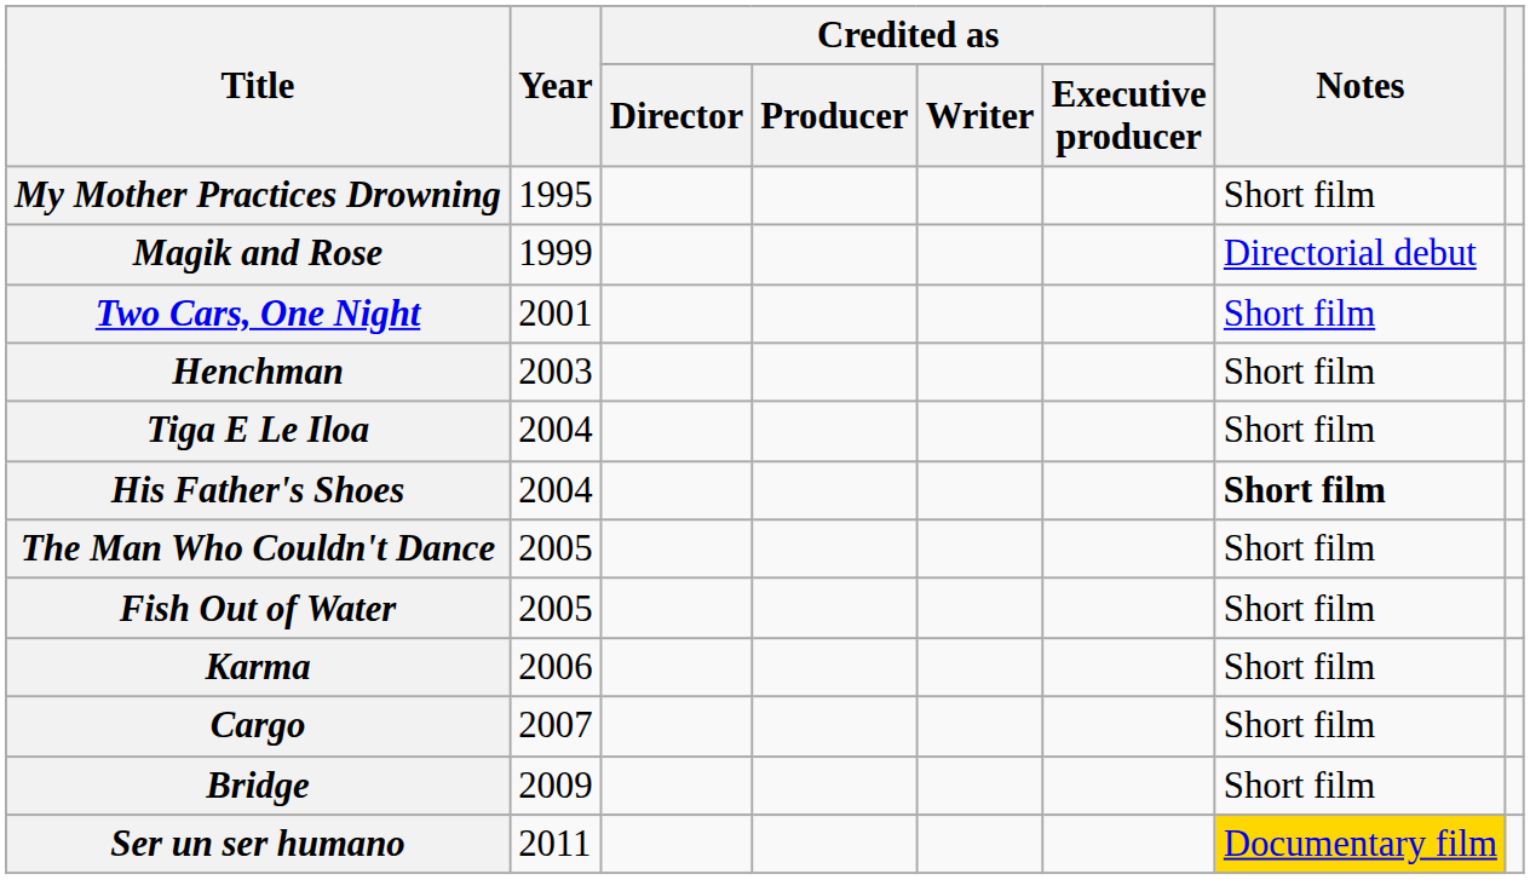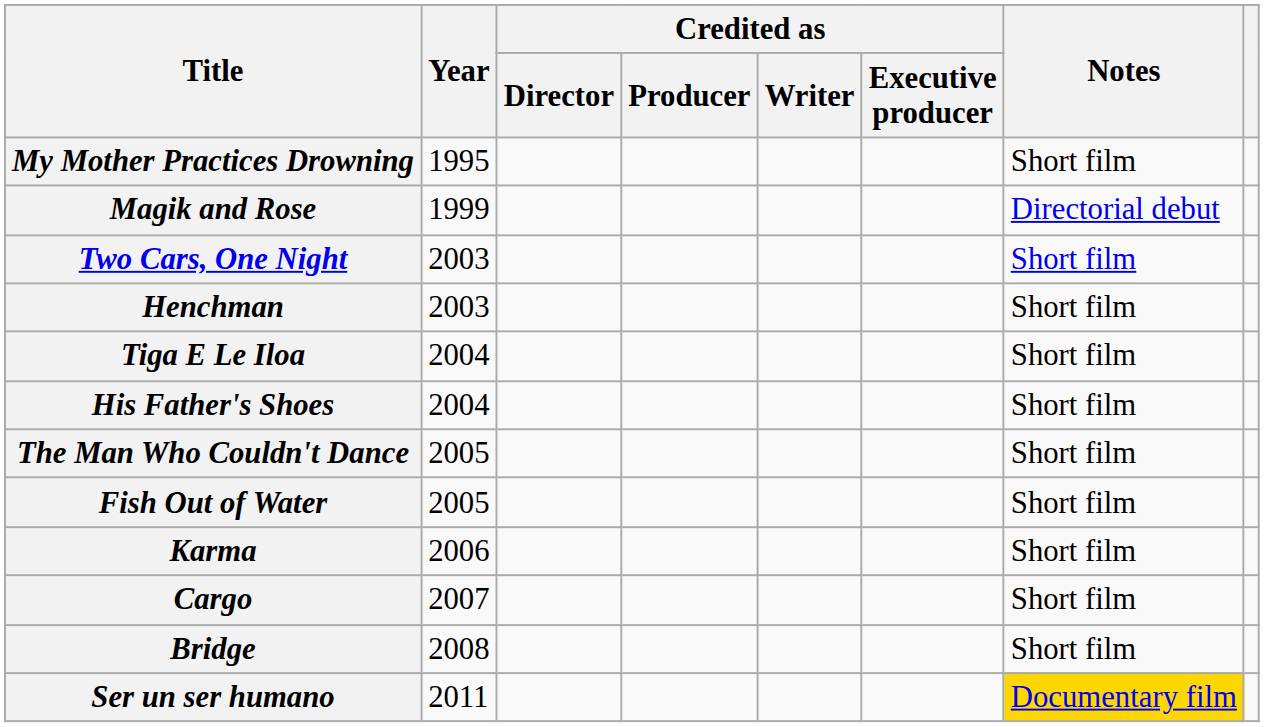Two Cars, One Night | Year: 2001 -> 2003
His Father's Shoes | Notes: bold -> normal
Bridge | Year: 2009 -> 2008
